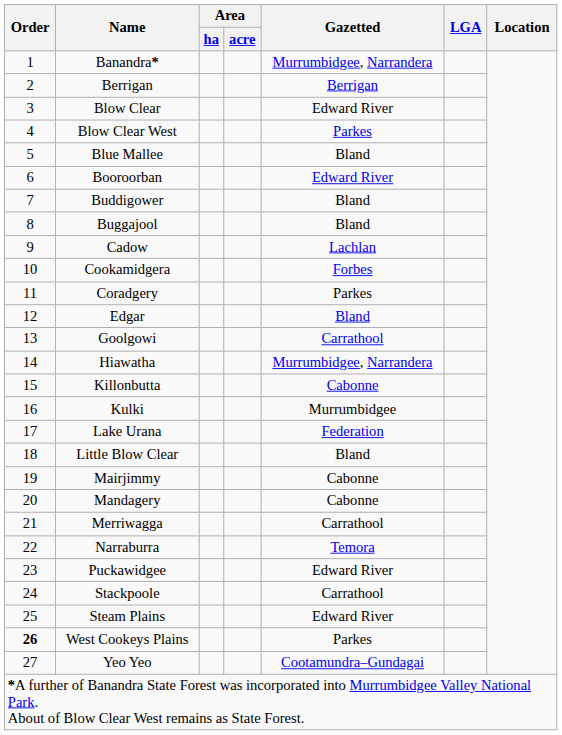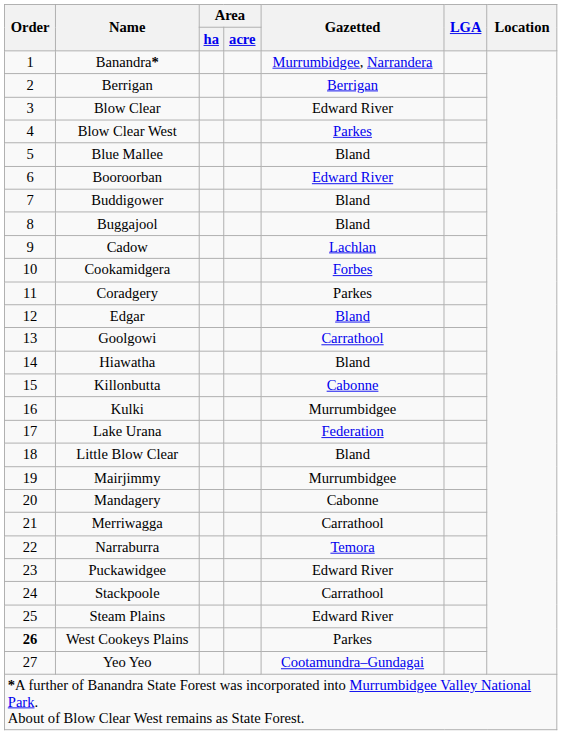Hiawatha | Gazetted: Murrumbidgee, Narrandera -> Bland
Mairjimmy | Gazetted: Cabonne -> Murrumbidgee
